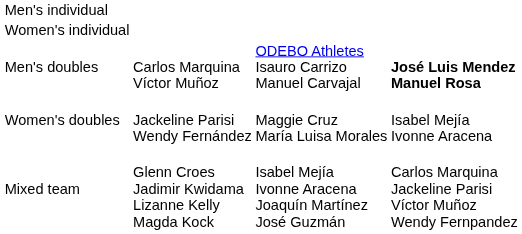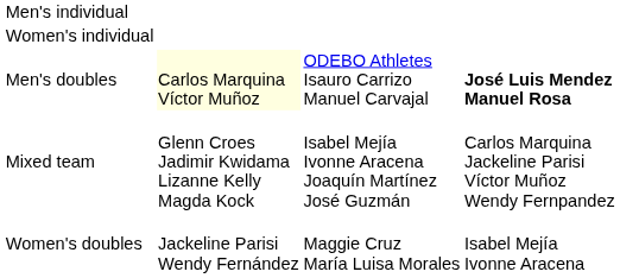Men's doubles | column 2: no background -> lightyellow background
rows swapped: Women's doubles <-> Mixed team
